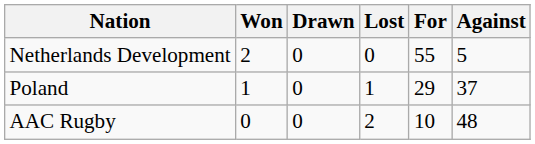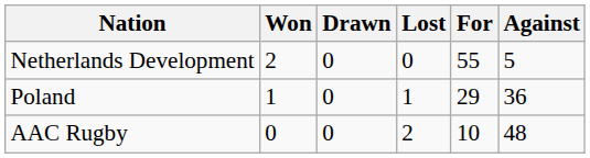Poland | Against: 37 -> 36
